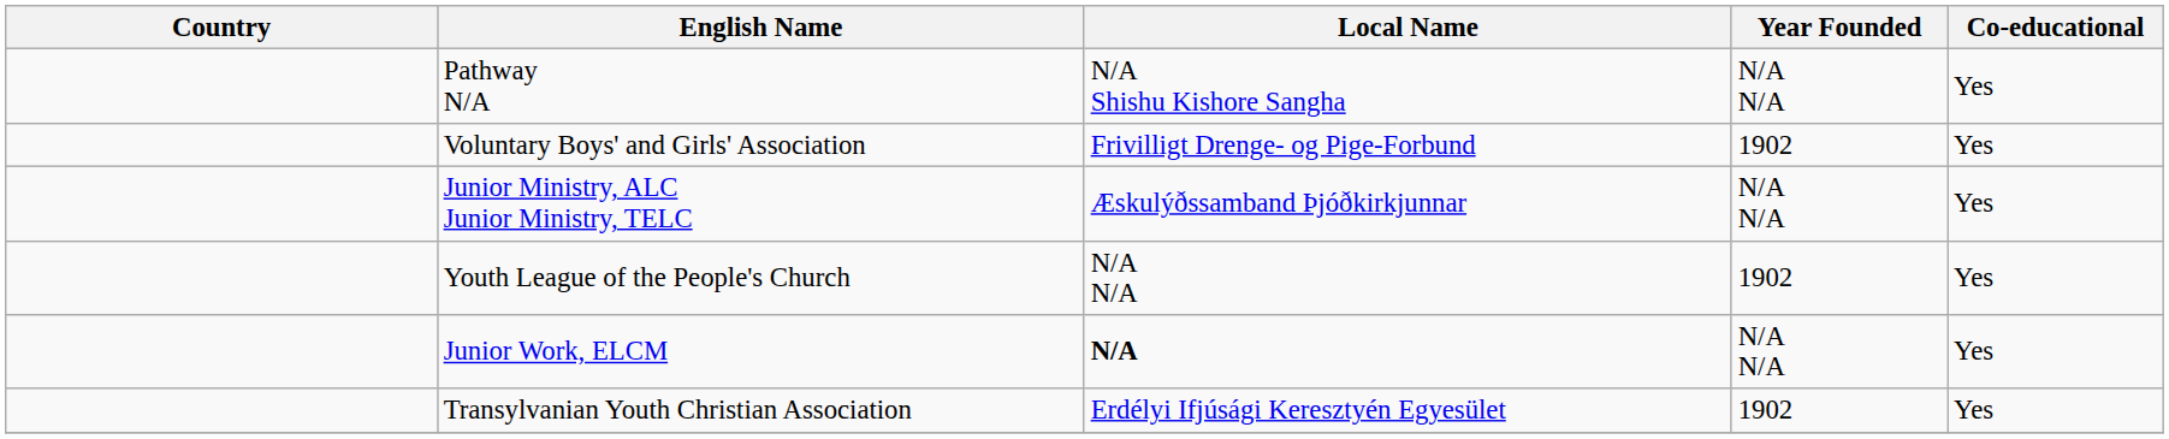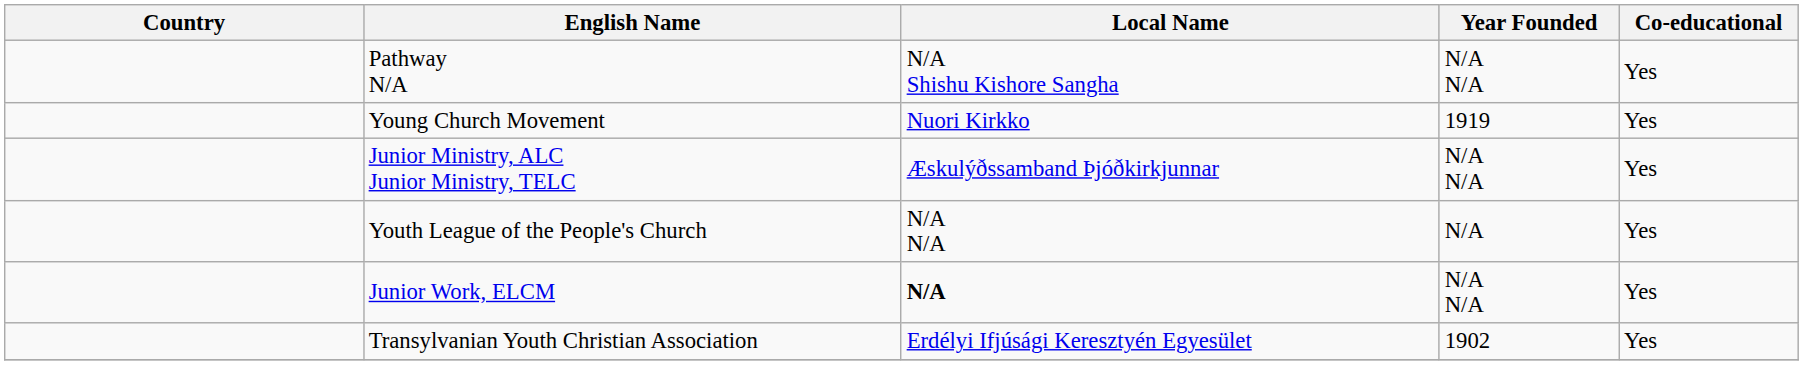- row: Voluntary Boys' and Girls' Association | Frivilligt Drenge- og Pige-Forbund | 1902 | Yes
+ row: Young Church Movement | Nuori Kirkko | 1919 | Yes
Youth League of the People's Church | Year Founded: 1902 -> N/A
